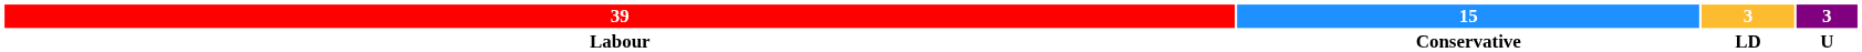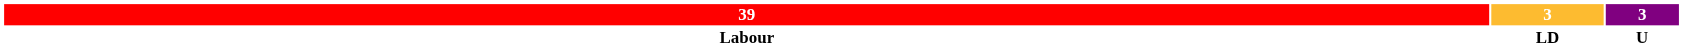- column: 15 | Conservative
